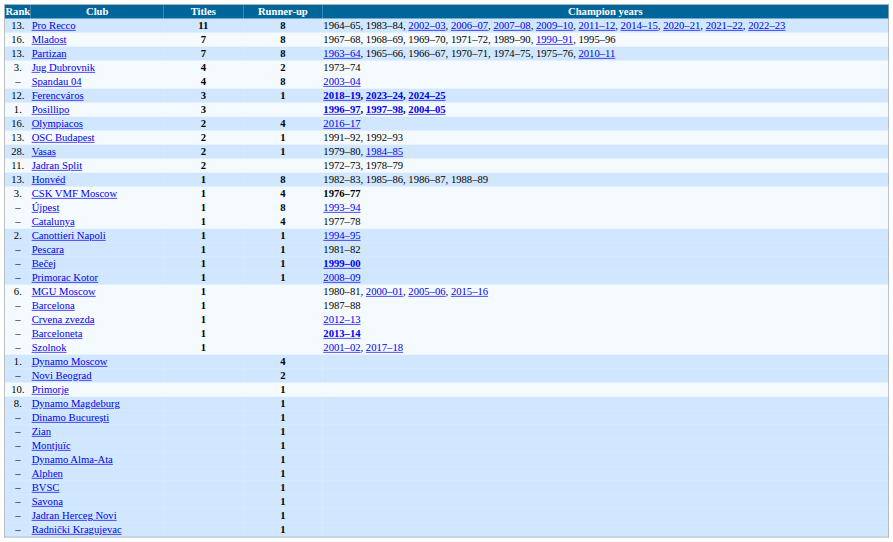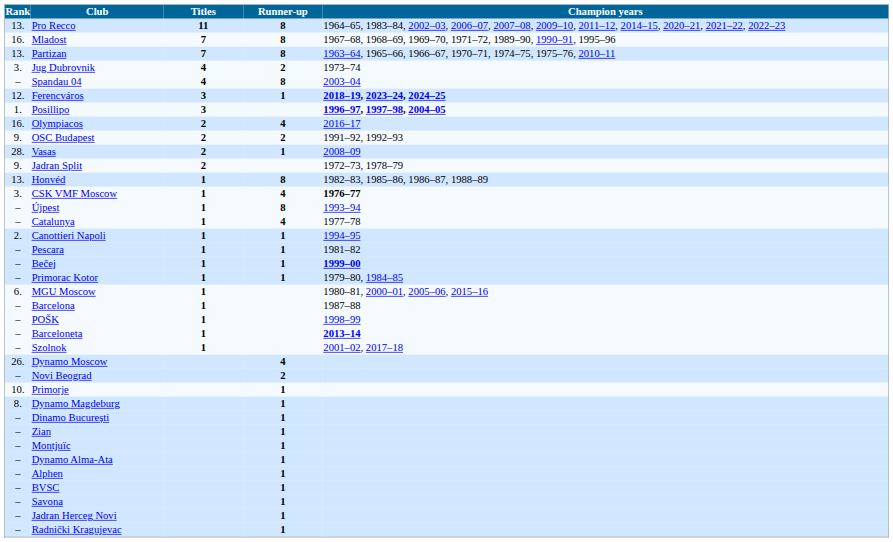OSC Budapest | Rank: 13. -> 9.
OSC Budapest | Runner-up: 1 -> 2
Vasas | Champion years: 1979–80, 1984–85 -> 2008–09
Jadran Split | Rank: 11. -> 9.
Primorac Kotor | Champion years: 2008–09 -> 1979–80, 1984–85
+ row: – | POŠK | 1 | 1998–99
- row: – | Crvena zvezda | 1 | 2012–13
Dynamo Moscow | Rank: 1. -> 26.
